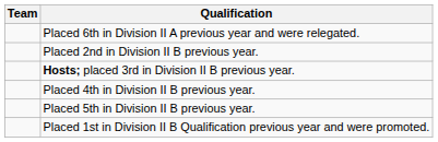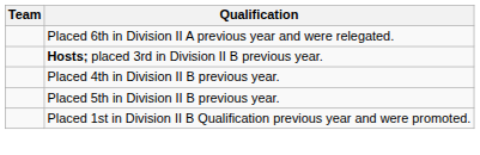- row: Placed 2nd in Division II B previous year.
